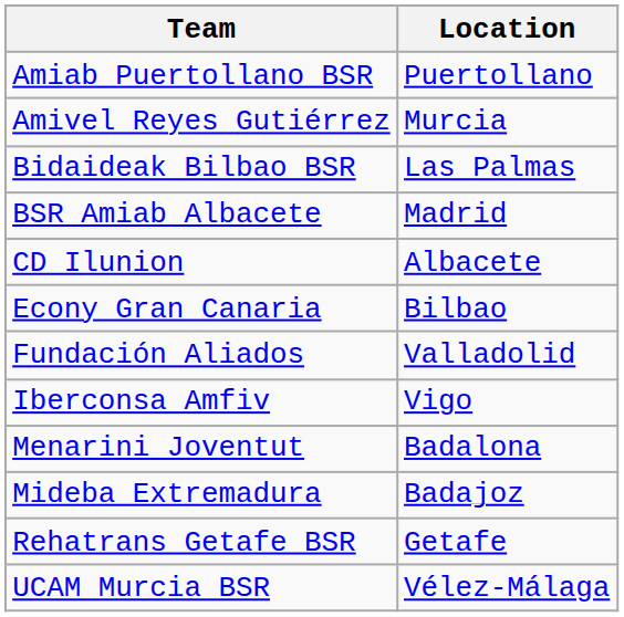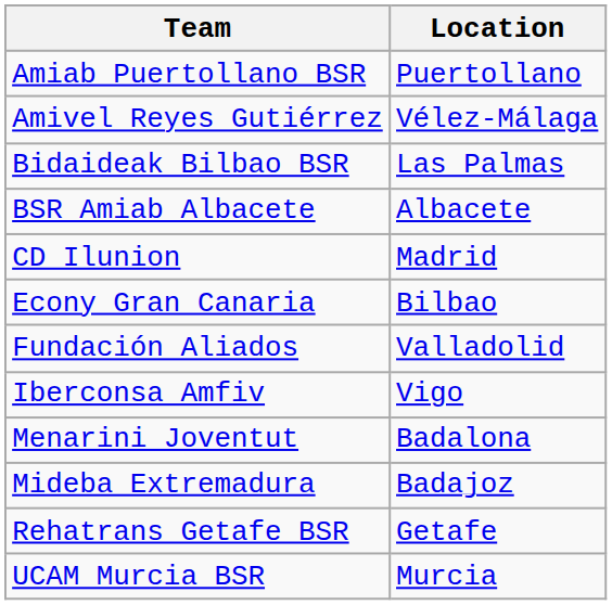Amivel Reyes Gutiérrez | Location: Murcia -> Vélez-Málaga
BSR Amiab Albacete | Location: Madrid -> Albacete
CD Ilunion | Location: Albacete -> Madrid
UCAM Murcia BSR | Location: Vélez-Málaga -> Murcia
